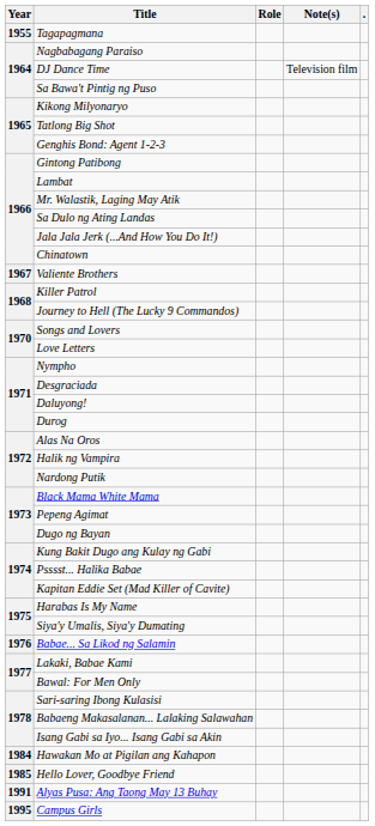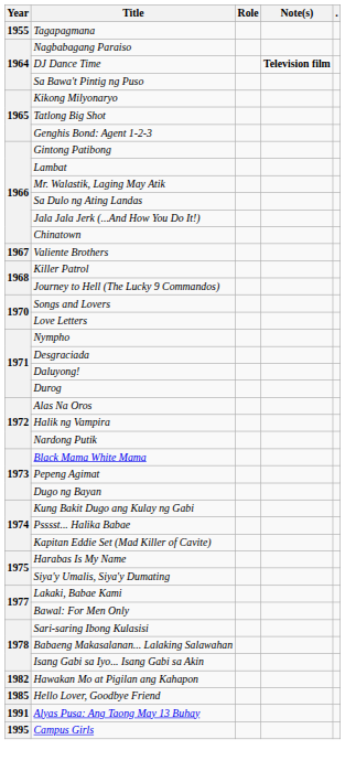DJ Dance Time | Note(s): normal -> bold
- row: 1976 | Babae... Sa Likod ng Salamin
Hawakan Mo at Pigilan ang Kahapon | Year: 1984 -> 1982
